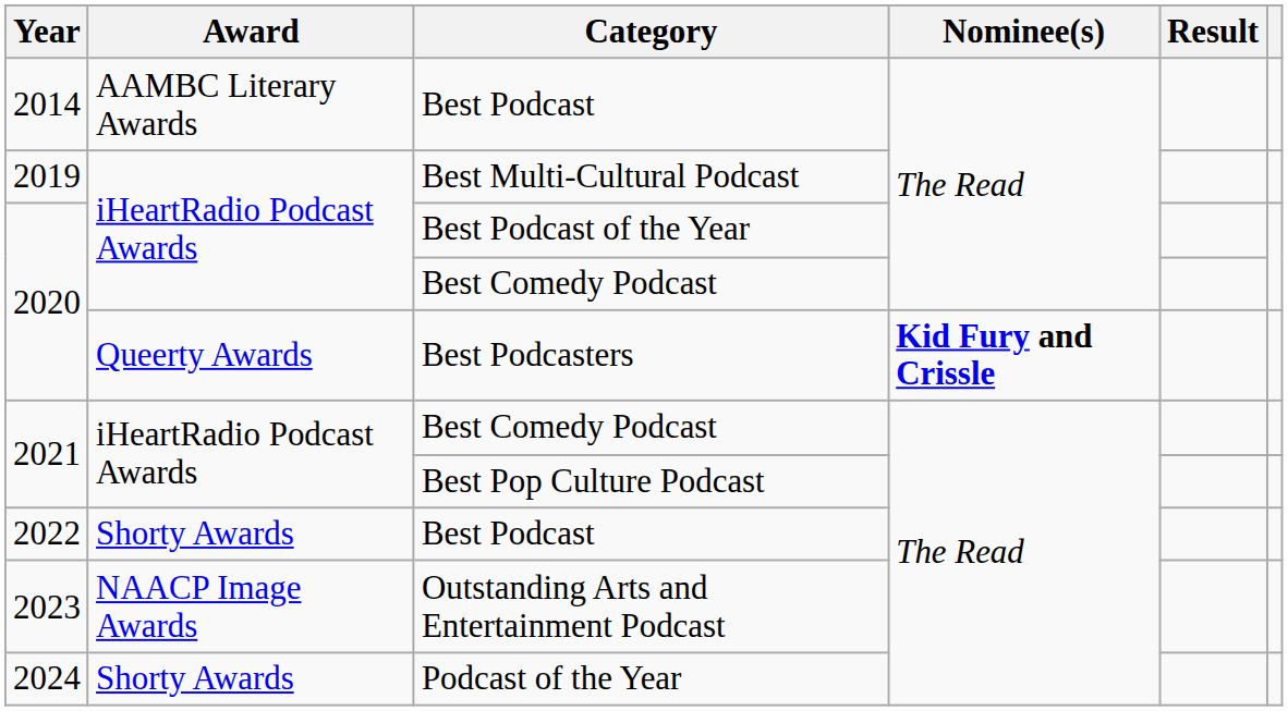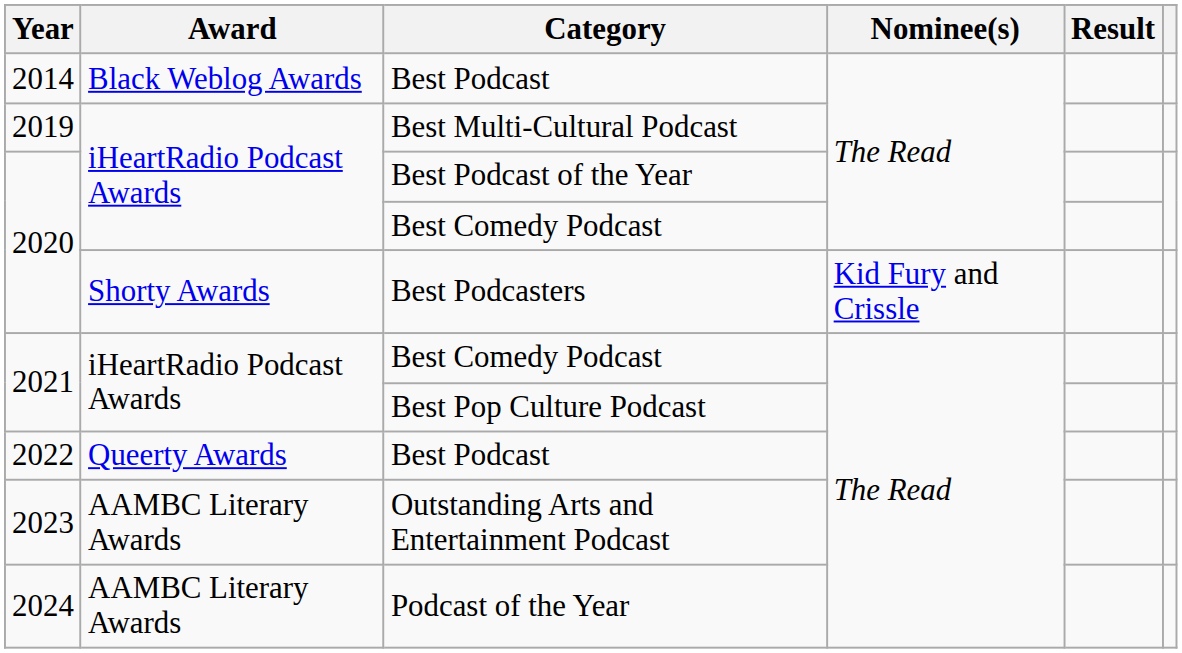2014 / Best Podcast | Award: AAMBC Literary Awards -> Black Weblog Awards
Best Podcasters | Award: Queerty Awards -> Shorty Awards
Best Podcasters | Nominee(s): bold -> normal
2022 / Best Podcast | Award: Shorty Awards -> Queerty Awards
Outstanding Arts and Entertainment Podcast | Award: NAACP Image Awards -> AAMBC Literary Awards
Podcast of the Year | Award: Shorty Awards -> AAMBC Literary Awards
